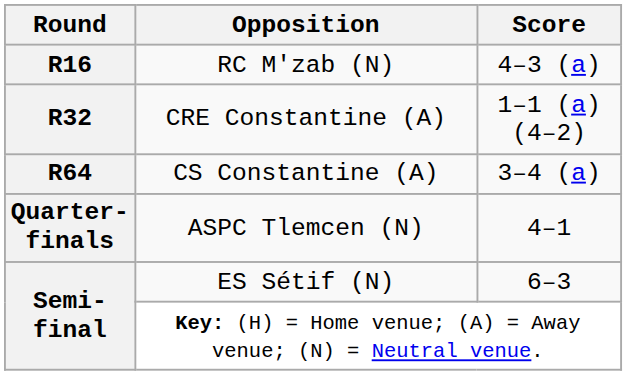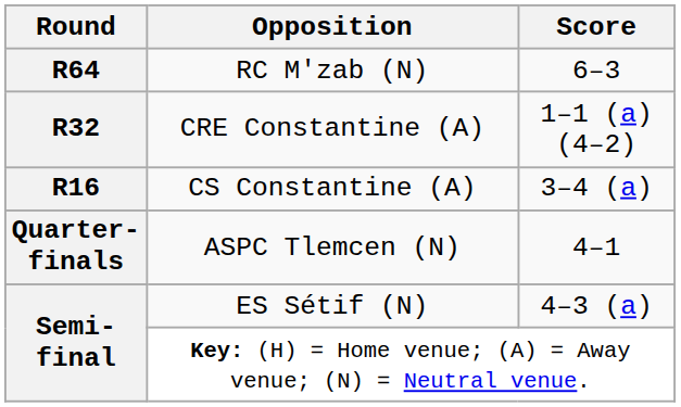RC M'zab (N) | Round: R16 -> R64
RC M'zab (N) | Score: 4–3 (a) -> 6–3
CS Constantine (A) | Round: R64 -> R16
ES Sétif (N) | Score: 6–3 -> 4–3 (a)
